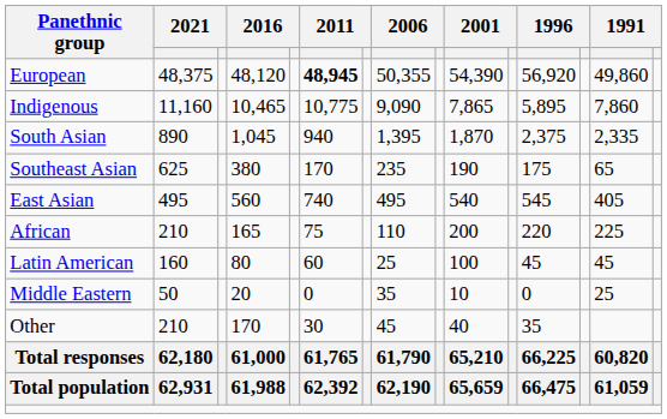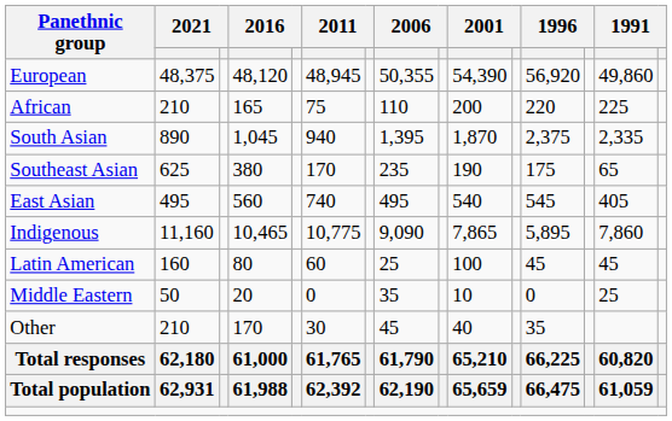European | column 6: bold -> normal
rows swapped: Indigenous <-> African
